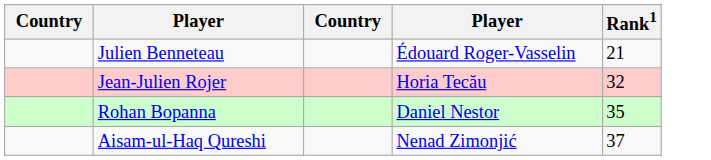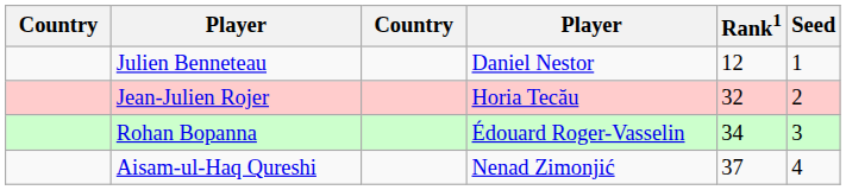+ column: Seed | 1 | 2 | 3 | 4
Julien Benneteau | column 4: Édouard Roger-Vasselin -> Daniel Nestor
Julien Benneteau | Rank1: 21 -> 12
Rohan Bopanna | column 4: Daniel Nestor -> Édouard Roger-Vasselin
Rohan Bopanna | Rank1: 35 -> 34
